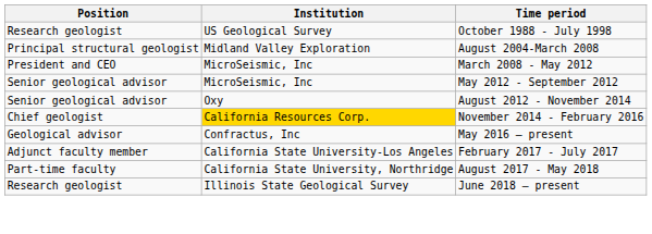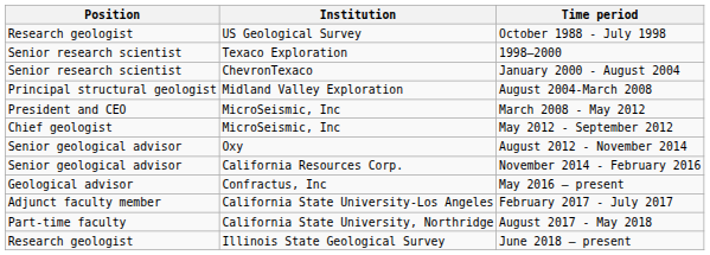+ row: Senior research scientist | Texaco Exploration | 1998–2000
+ row: Senior research scientist | ChevronTexaco | January 2000 - August 2004
May 2012 - September 2012 | Position: Senior geological advisor -> Chief geologist
November 2014 - February 2016 | Position: Chief geologist -> Senior geological advisor
November 2014 - February 2016 | Institution: gold background -> no background
